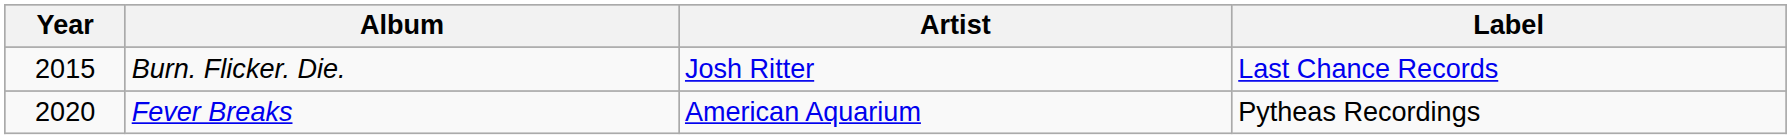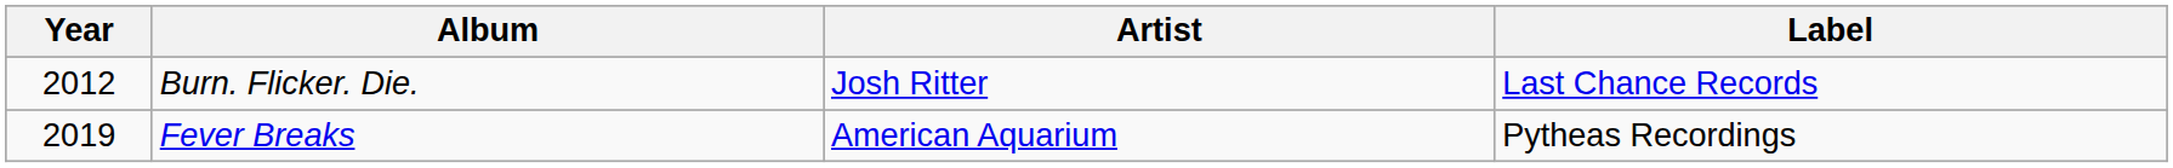Burn. Flicker. Die. | Year: 2015 -> 2012
Fever Breaks | Year: 2020 -> 2019
